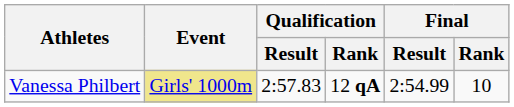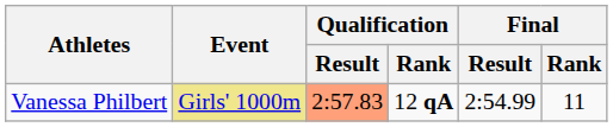Vanessa Philbert | Qualification / Result: no background -> lightsalmon background
Vanessa Philbert | Final / Rank: 10 -> 11
